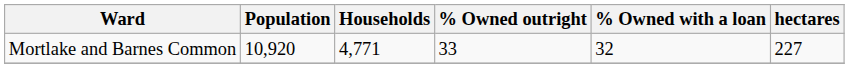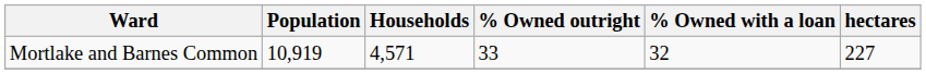Mortlake and Barnes Common | Population: 10,920 -> 10,919
Mortlake and Barnes Common | Households: 4,771 -> 4,571
